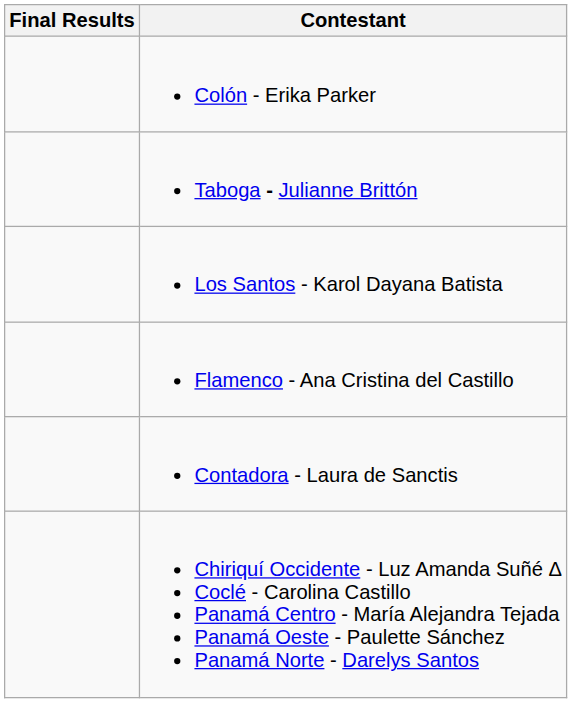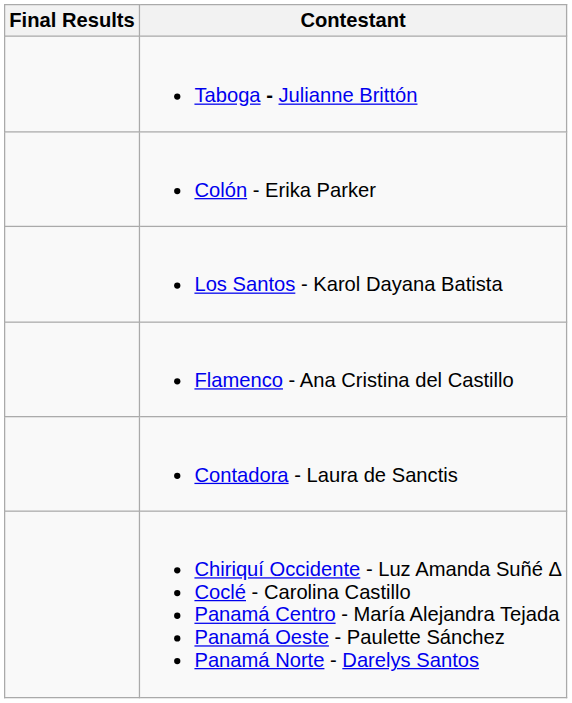rows swapped: Taboga - Julianne Brittón <-> Colón - Erika Parker
